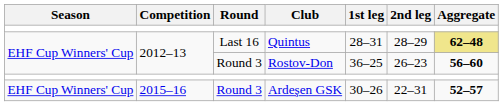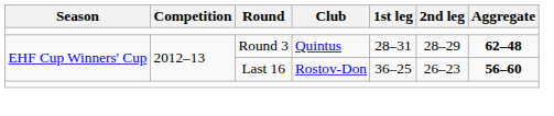Quintus | Round: Last 16 -> Round 3
Quintus | Aggregate: khaki background -> no background
Rostov-Don | Round: Round 3 -> Last 16
- row: EHF Cup Winners' Cup | 2015–16 | Round 3 | Ardeşen GSK | 30–26 | 22–31 | 52–57
